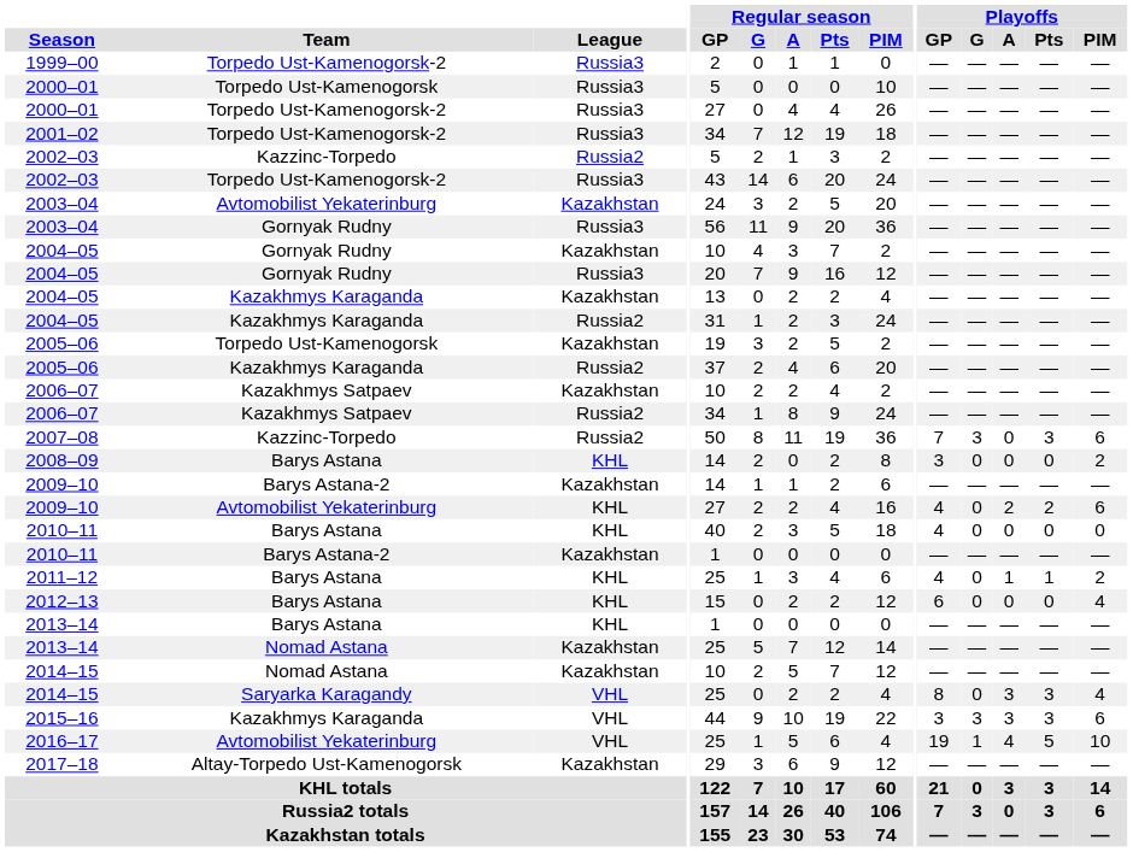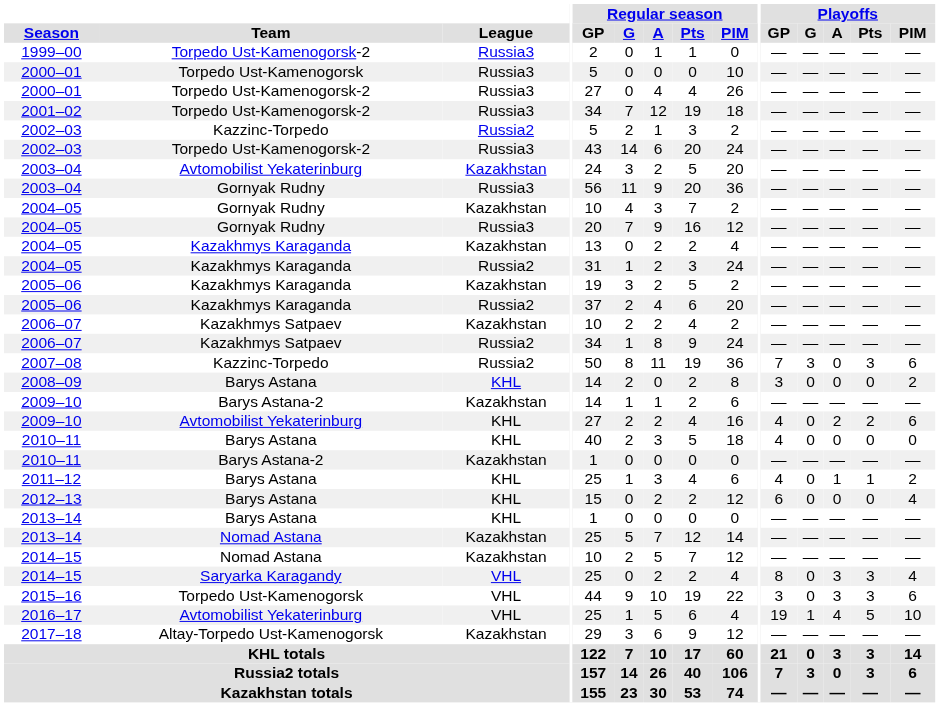2005–06 / Kazakhstan | Team: Torpedo Ust-Kamenogorsk -> Kazakhmys Karaganda
2015–16 | Team: Kazakhmys Karaganda -> Torpedo Ust-Kamenogorsk
2015–16 | Playoffs / G: 3 -> 0
